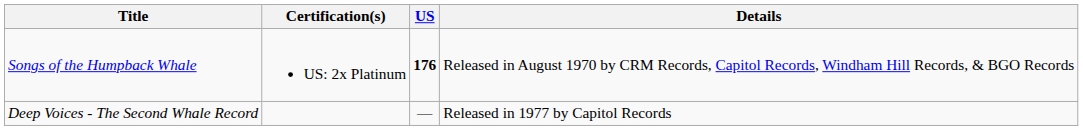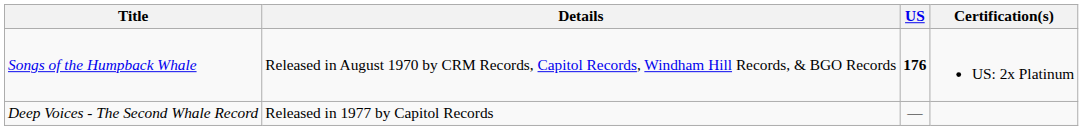columns swapped: Details <-> Certification(s)
